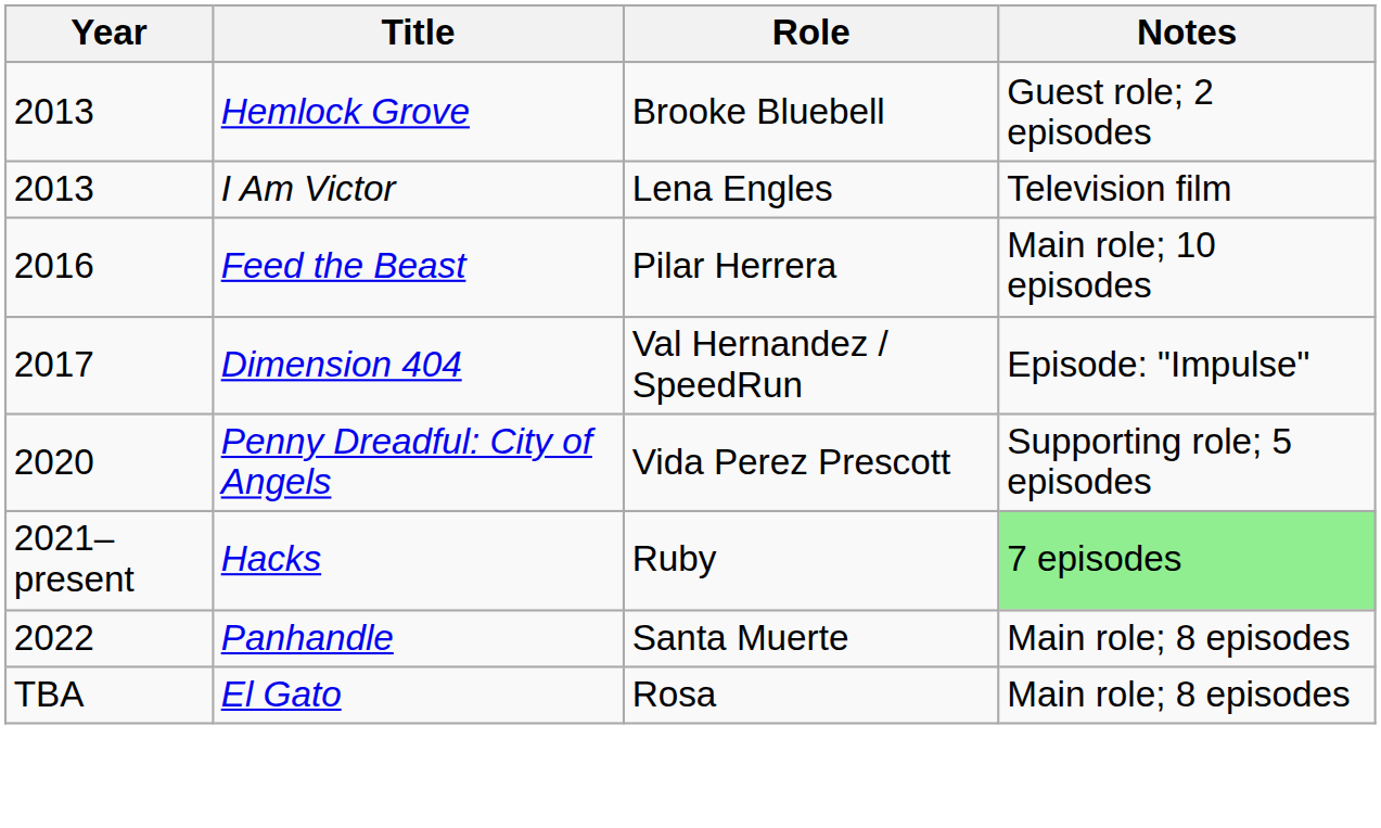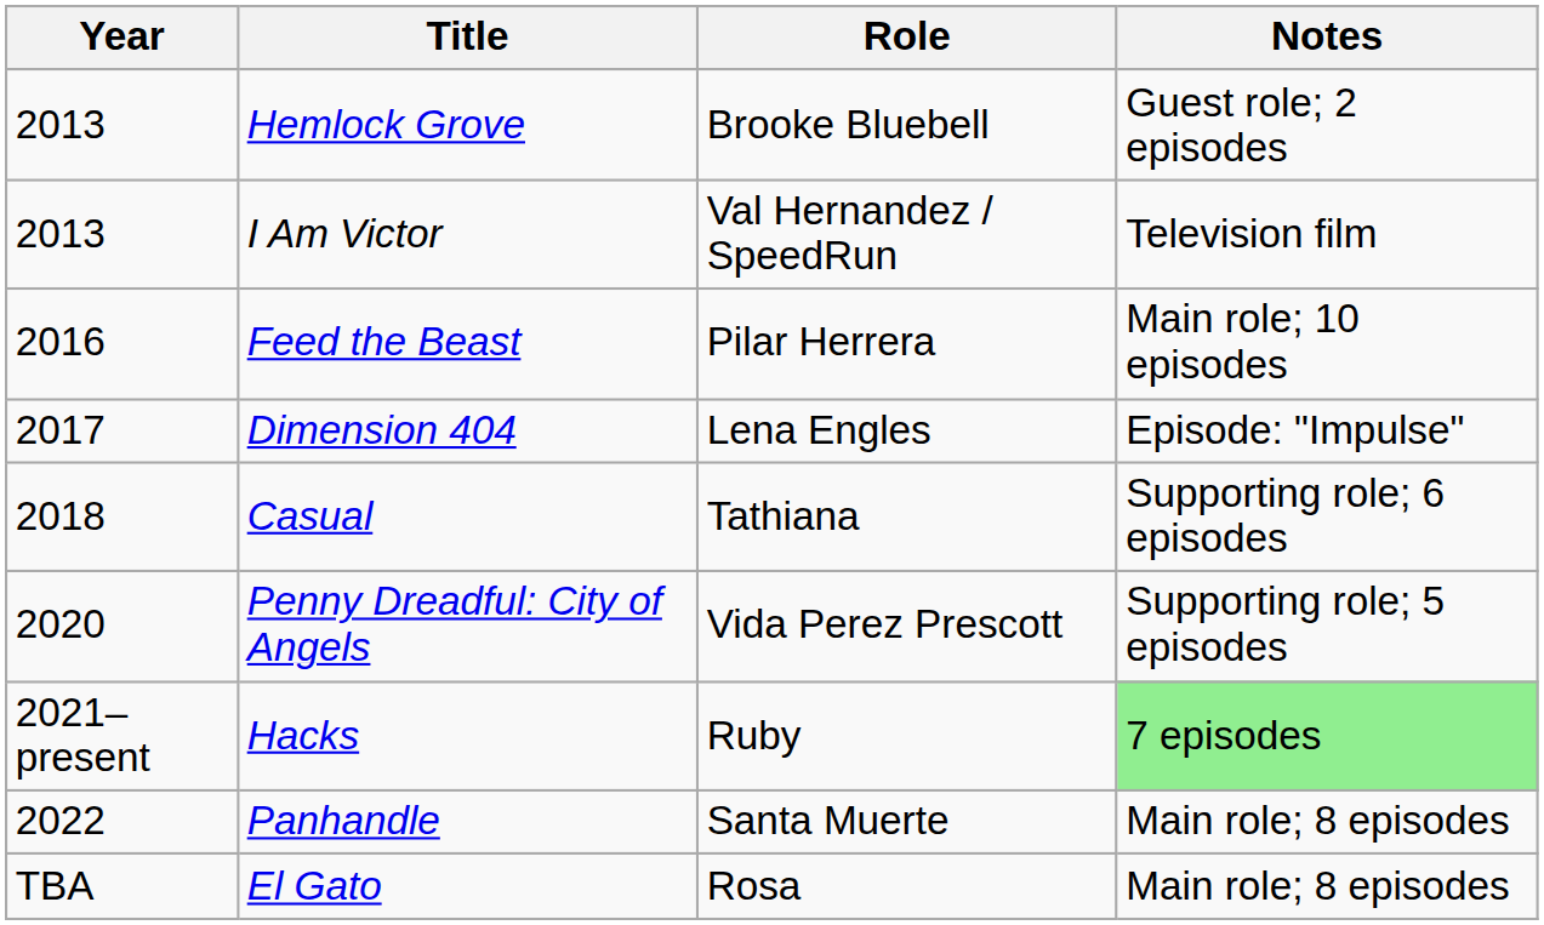I Am Victor | Role: Lena Engles -> Val Hernandez / SpeedRun
Dimension 404 | Role: Val Hernandez / SpeedRun -> Lena Engles
+ row: 2018 | Casual | Tathiana | Supporting role; 6 episodes
